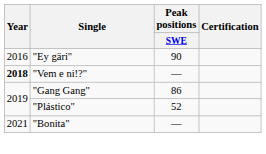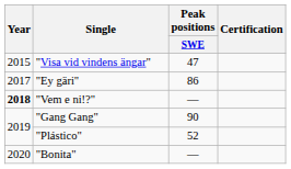+ row: 2015 | "Visa vid vindens ängar" | 47
"Ey gäri" | Year: 2016 -> 2017
"Ey gäri" | Peak positions / SWE: 90 -> 86
"Gang Gang" | Peak positions / SWE: 86 -> 90
"Bonita" | Year: 2021 -> 2020
